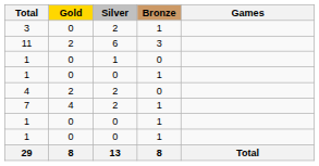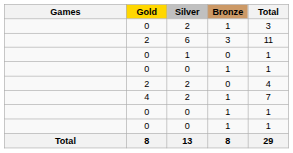columns swapped: Games <-> Total
